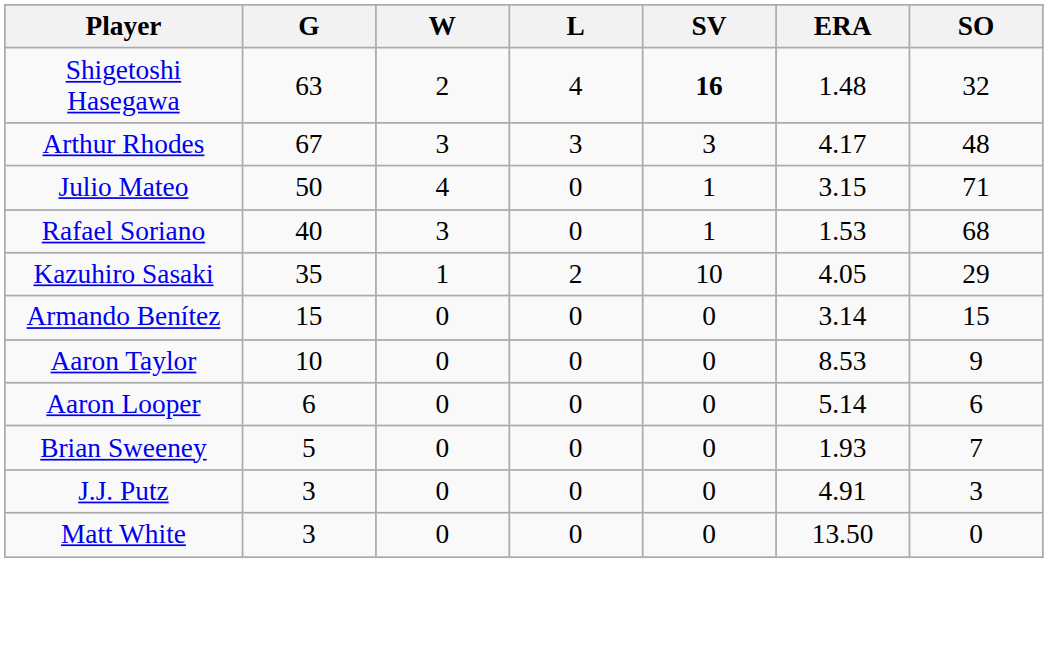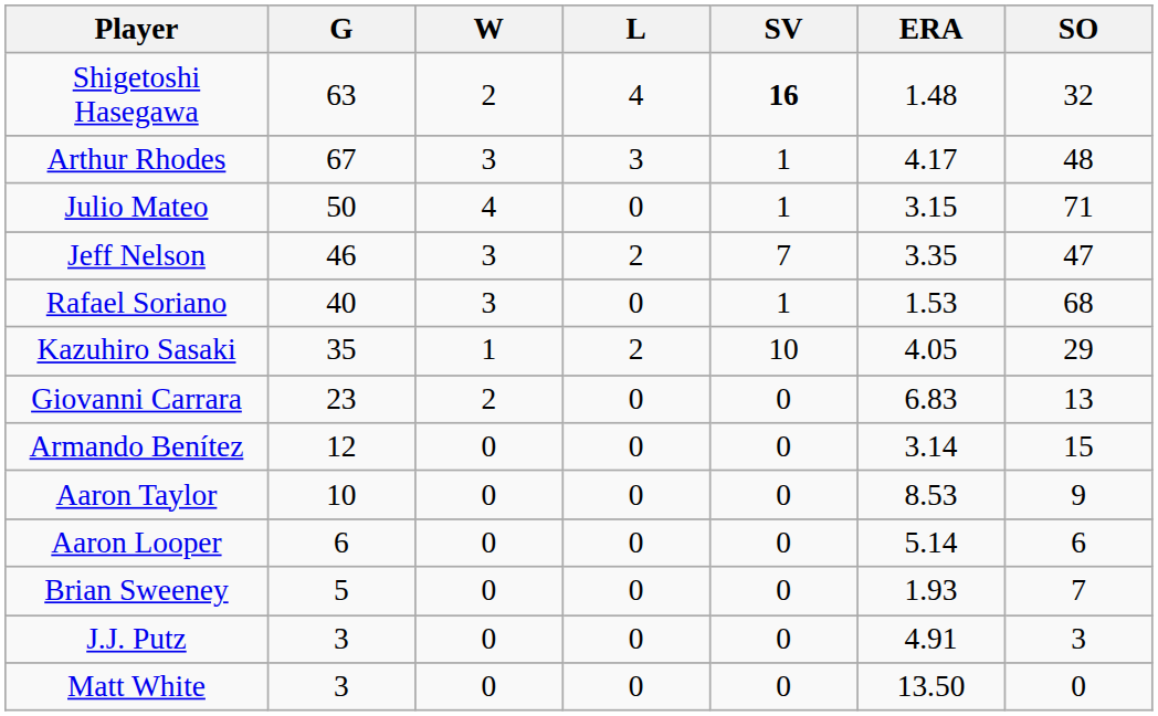Arthur Rhodes | SV: 3 -> 1
+ row: Jeff Nelson | 46 | 3 | 2 | 7 | 3.35 | 47
+ row: Giovanni Carrara | 23 | 2 | 0 | 0 | 6.83 | 13
Armando Benítez | G: 15 -> 12
